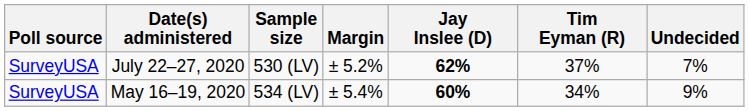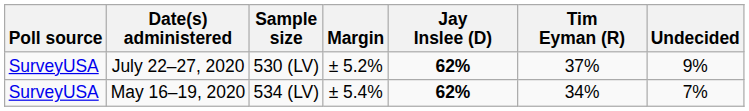July 22–27, 2020 | Undecided: 7% -> 9%
May 16–19, 2020 | Jay Inslee (D): 60% -> 62%
May 16–19, 2020 | Undecided: 9% -> 7%
